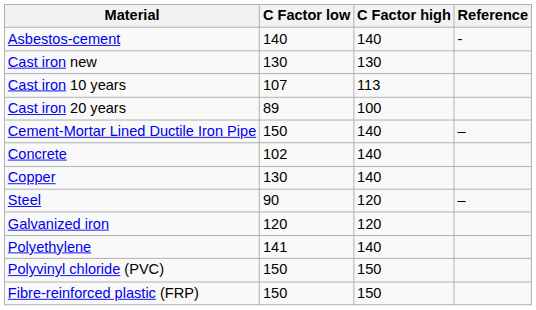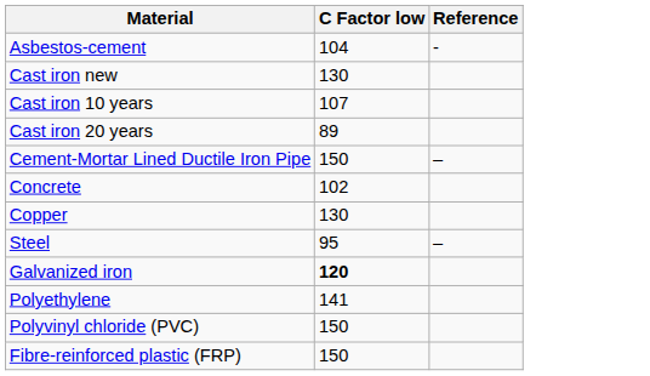- column: C Factor high | 140 | 130 | 113 | 100 | 140 | 140 | 140 | 120 | 120 | 140 | 150 | 150
Asbestos-cement | C Factor low: 140 -> 104
Steel | C Factor low: 90 -> 95
Galvanized iron | C Factor low: normal -> bold
